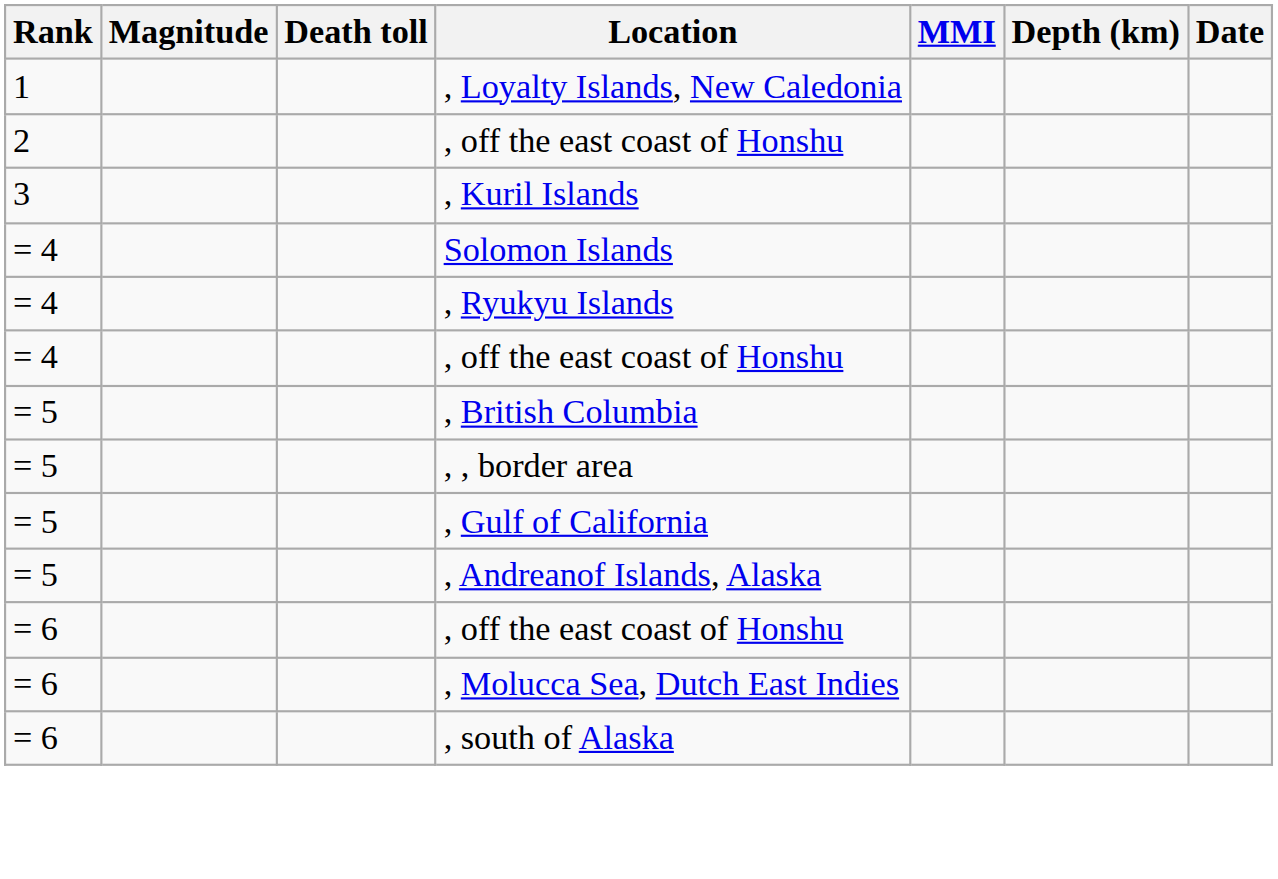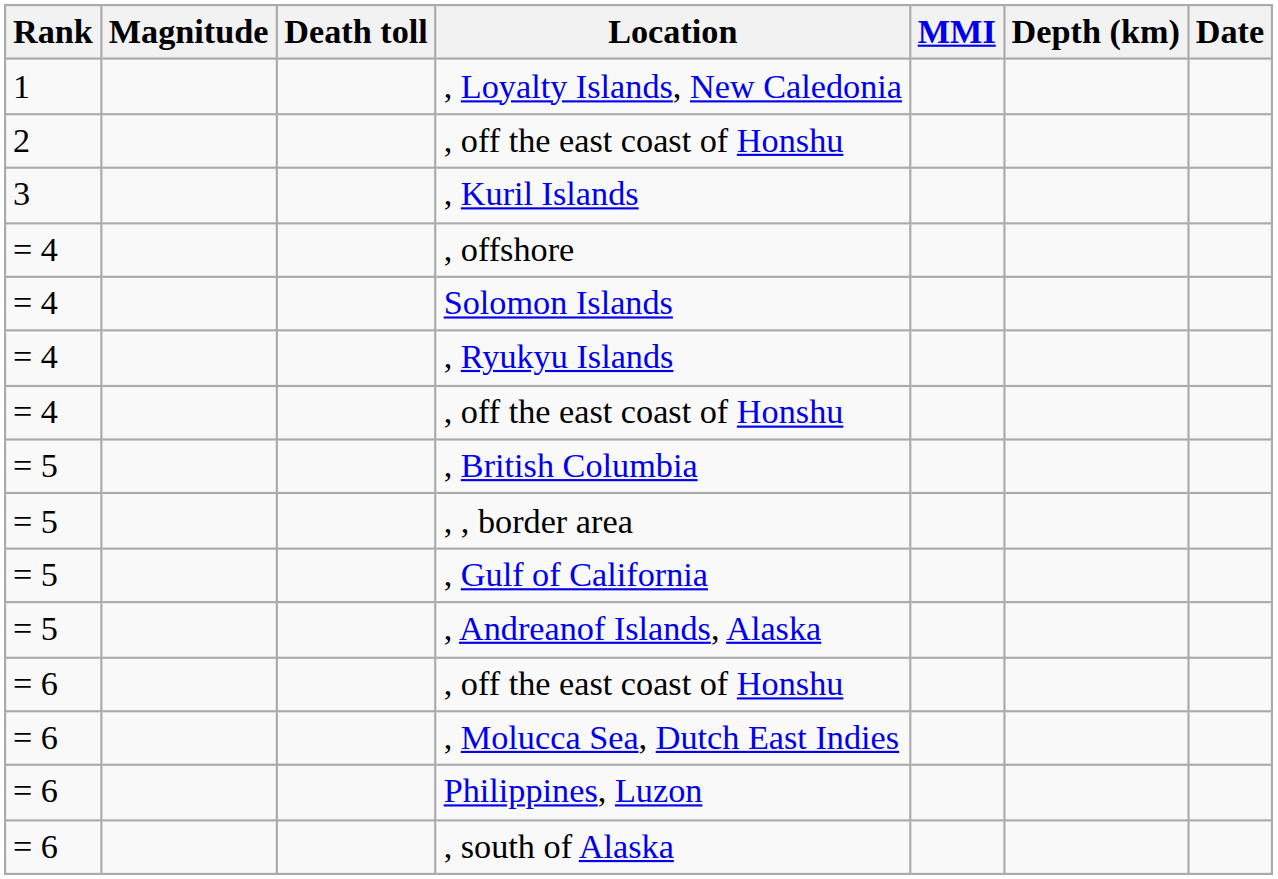+ row: = 4 | , offshore
+ row: = 6 | Philippines, Luzon
